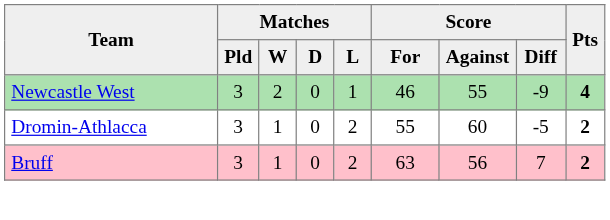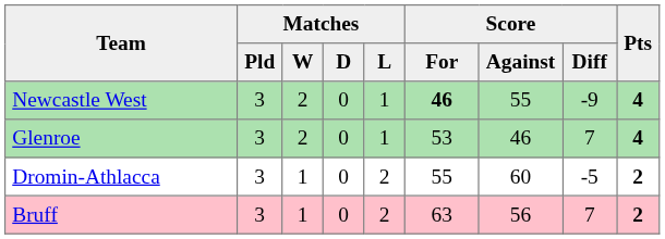Newcastle West | Score / For: normal -> bold
+ row: Glenroe | 3 | 2 | 0 | 1 | 53 | 46 | 7 | 4
